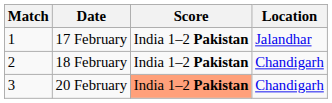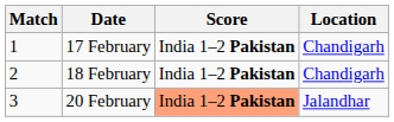17 February | Location: Jalandhar -> Chandigarh
20 February | Location: Chandigarh -> Jalandhar
